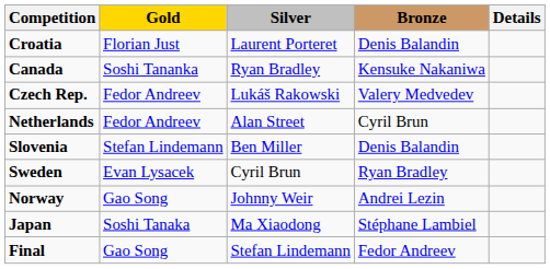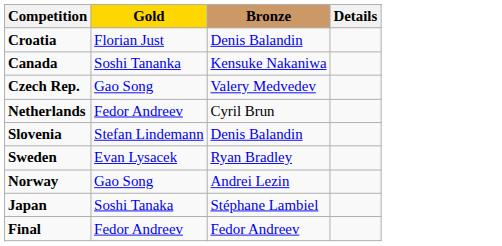- column: Silver | Laurent Porteret | Ryan Bradley | Lukáš Rakowski | Alan Street | Ben Miller | Cyril Brun | Johnny Weir | Ma Xiaodong | Stefan Lindemann
Czech Rep. | Gold: Fedor Andreev -> Gao Song
Final | Gold: Gao Song -> Fedor Andreev
